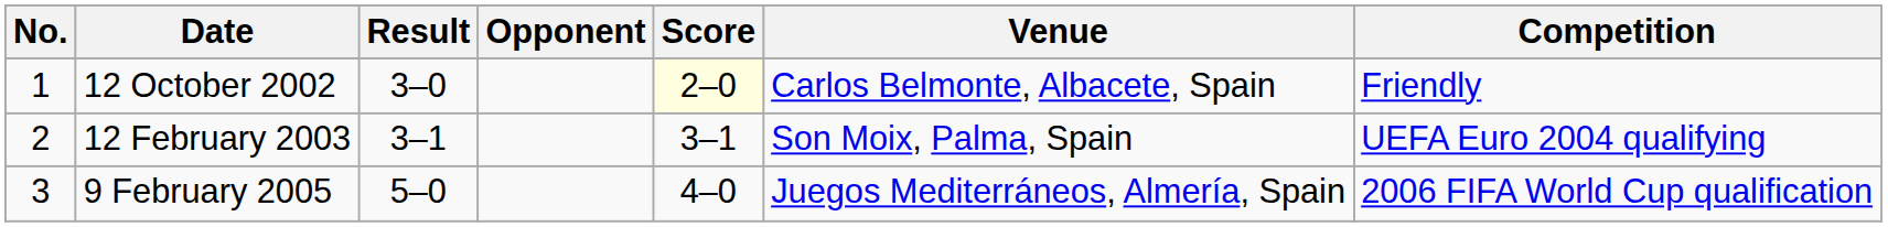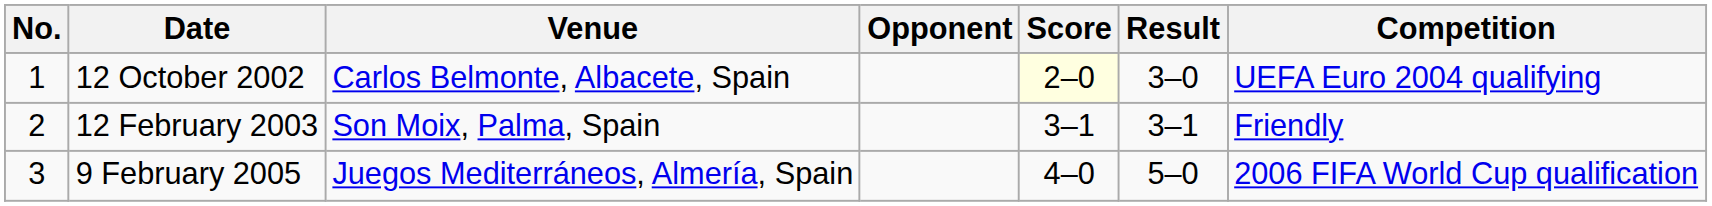columns swapped: Venue <-> Result
12 October 2002 | Competition: Friendly -> UEFA Euro 2004 qualifying
12 February 2003 | Competition: UEFA Euro 2004 qualifying -> Friendly
